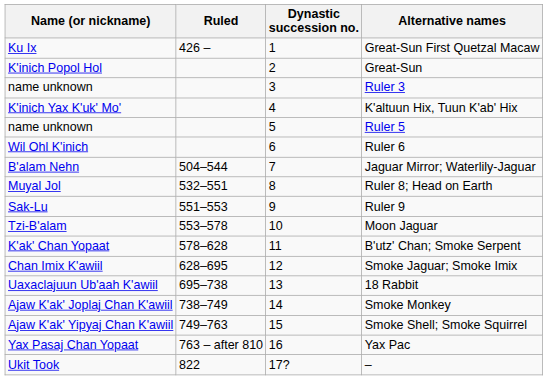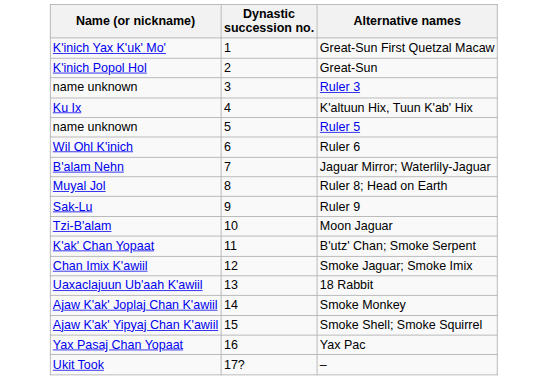- column: Ruled | 426 – | 504–544 | 532–551 | 551–553 | 553–578 | 578–628 | 628–695 | 695–738 | 738–749 | 749–763 | 763 – after 810 | 822
Great-Sun First Quetzal Macaw | Name (or nickname): Ku Ix -> K'inich Yax K'uk' Mo'
K'altuun Hix, Tuun K'ab' Hix | Name (or nickname): K'inich Yax K'uk' Mo' -> Ku Ix
